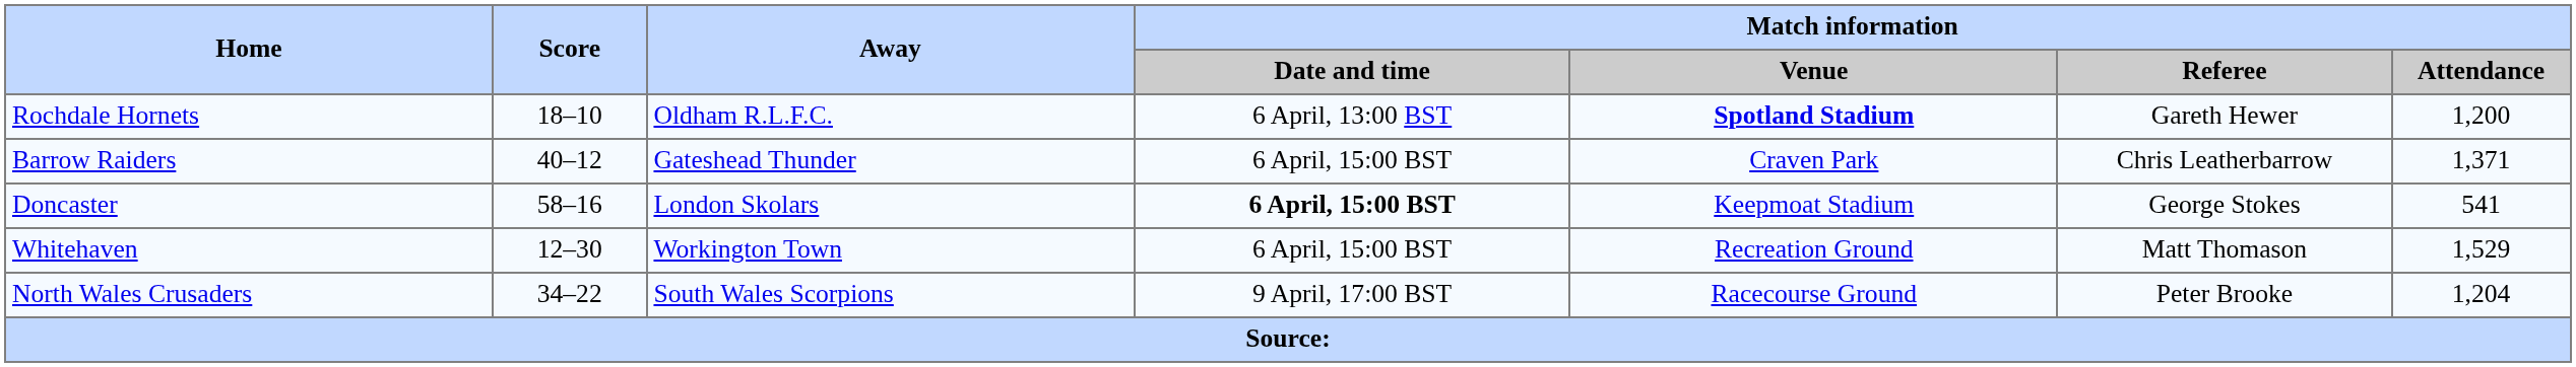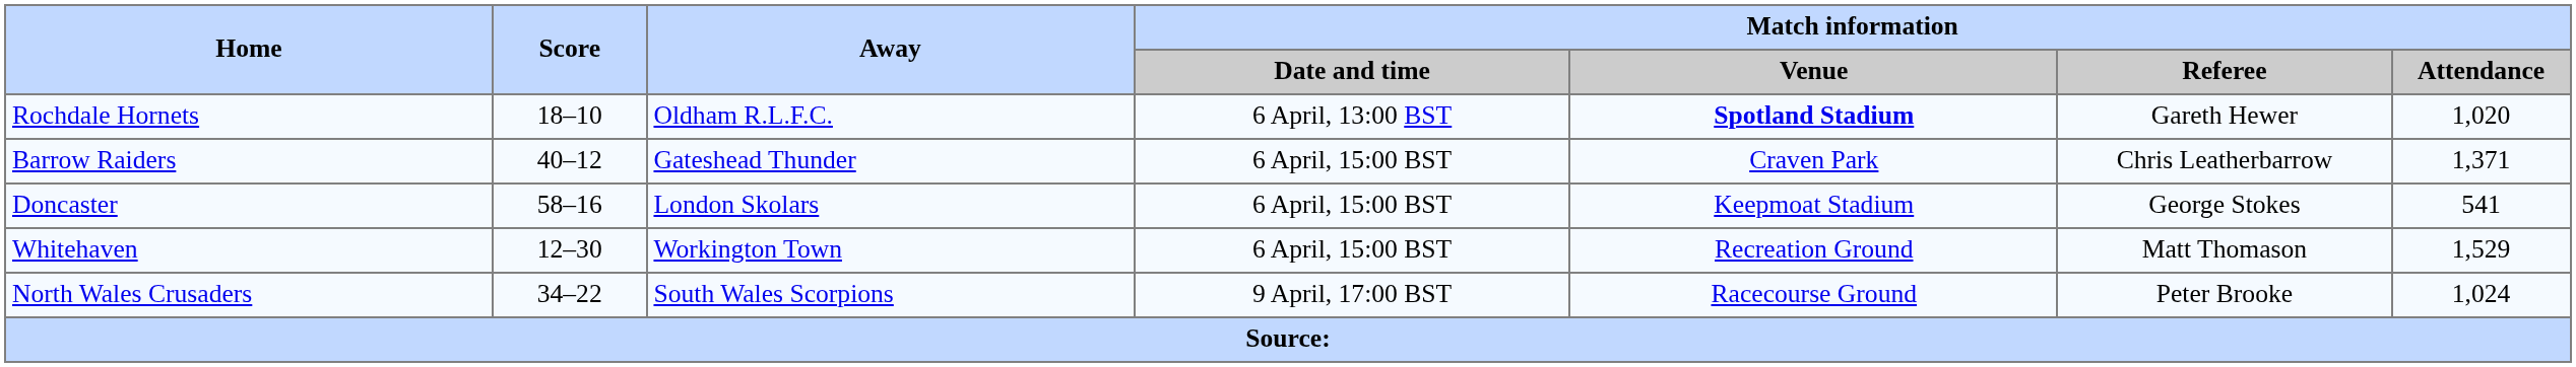Rochdale Hornets | Match information / Attendance: 1,200 -> 1,020
Doncaster | Match information / Date and time: bold -> normal
North Wales Crusaders | Match information / Attendance: 1,204 -> 1,024
